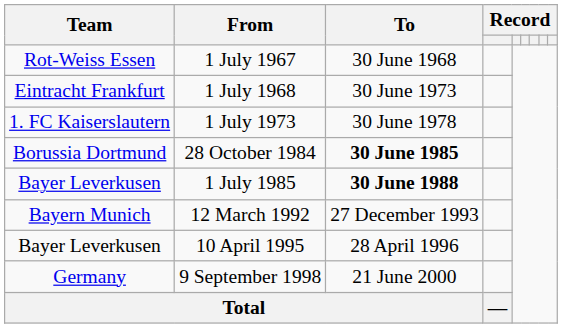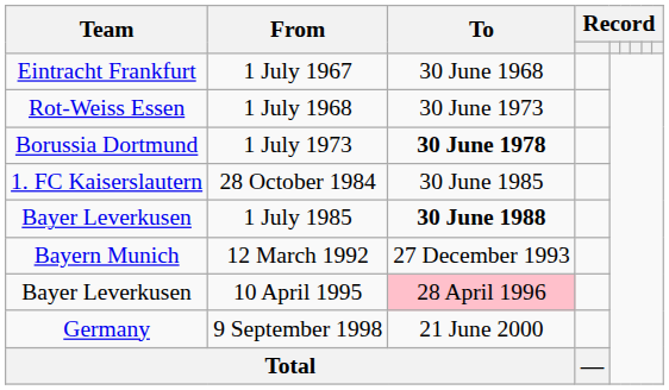1 July 1967 | Team: Rot-Weiss Essen -> Eintracht Frankfurt
1 July 1968 | Team: Eintracht Frankfurt -> Rot-Weiss Essen
1 July 1973 | Team: 1. FC Kaiserslautern -> Borussia Dortmund
1 July 1973 | To: normal -> bold
28 October 1984 | Team: Borussia Dortmund -> 1. FC Kaiserslautern
28 October 1984 | To: bold -> normal
10 April 1995 | To: no background -> pink background
